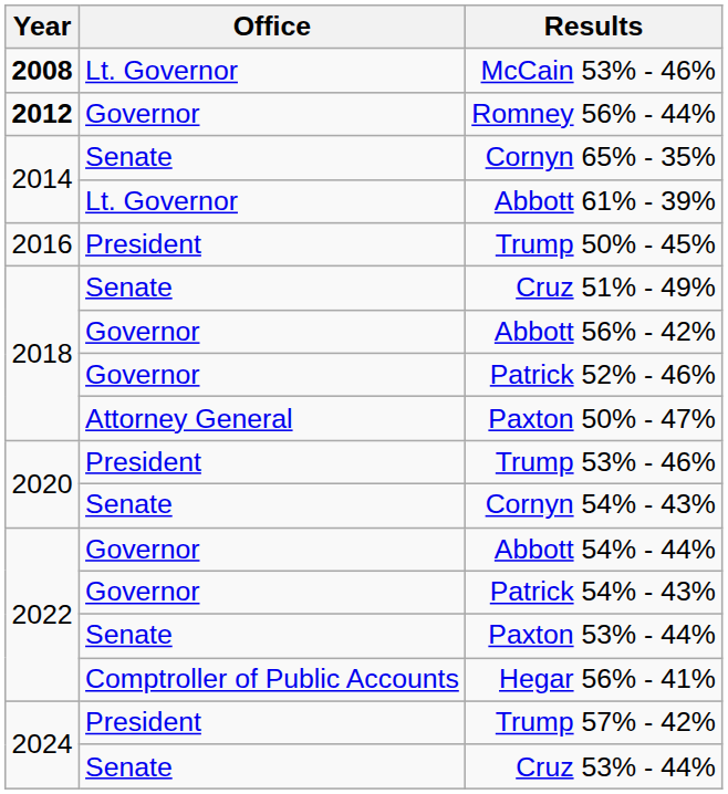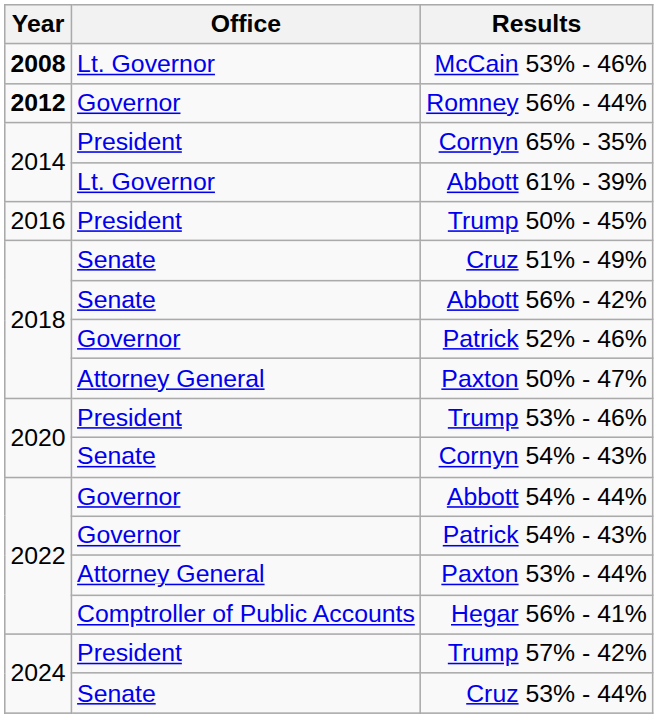Cornyn 65% - 35% | Office: Senate -> President
Abbott 56% - 42% | Office: Governor -> Senate
Paxton 53% - 44% | Office: Senate -> Attorney General
